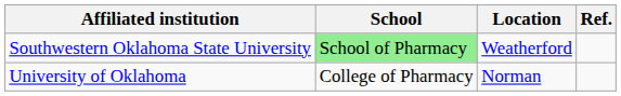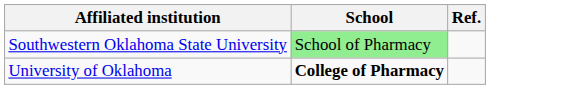- column: Location | Weatherford | Norman
University of Oklahoma | School: normal -> bold
